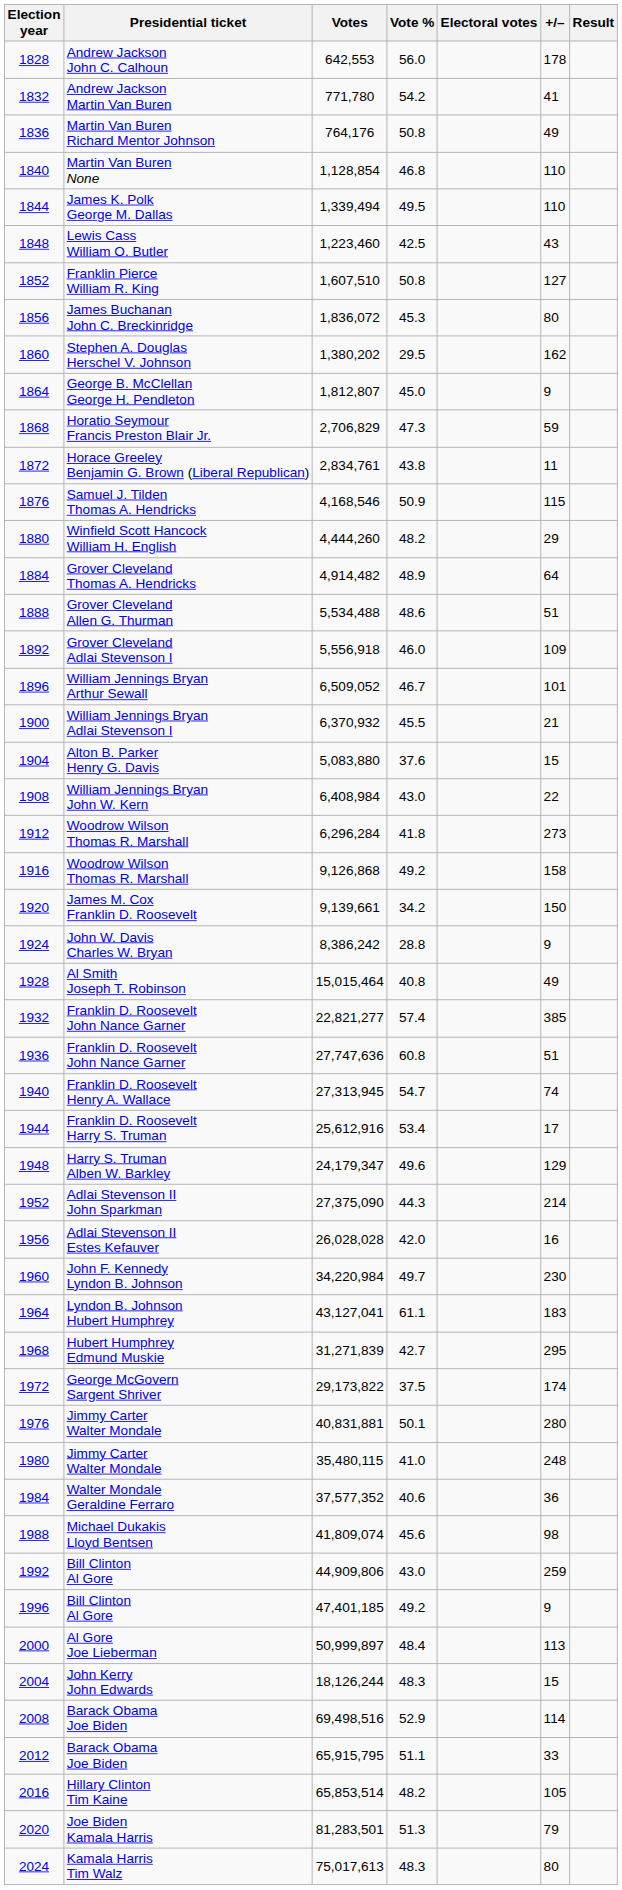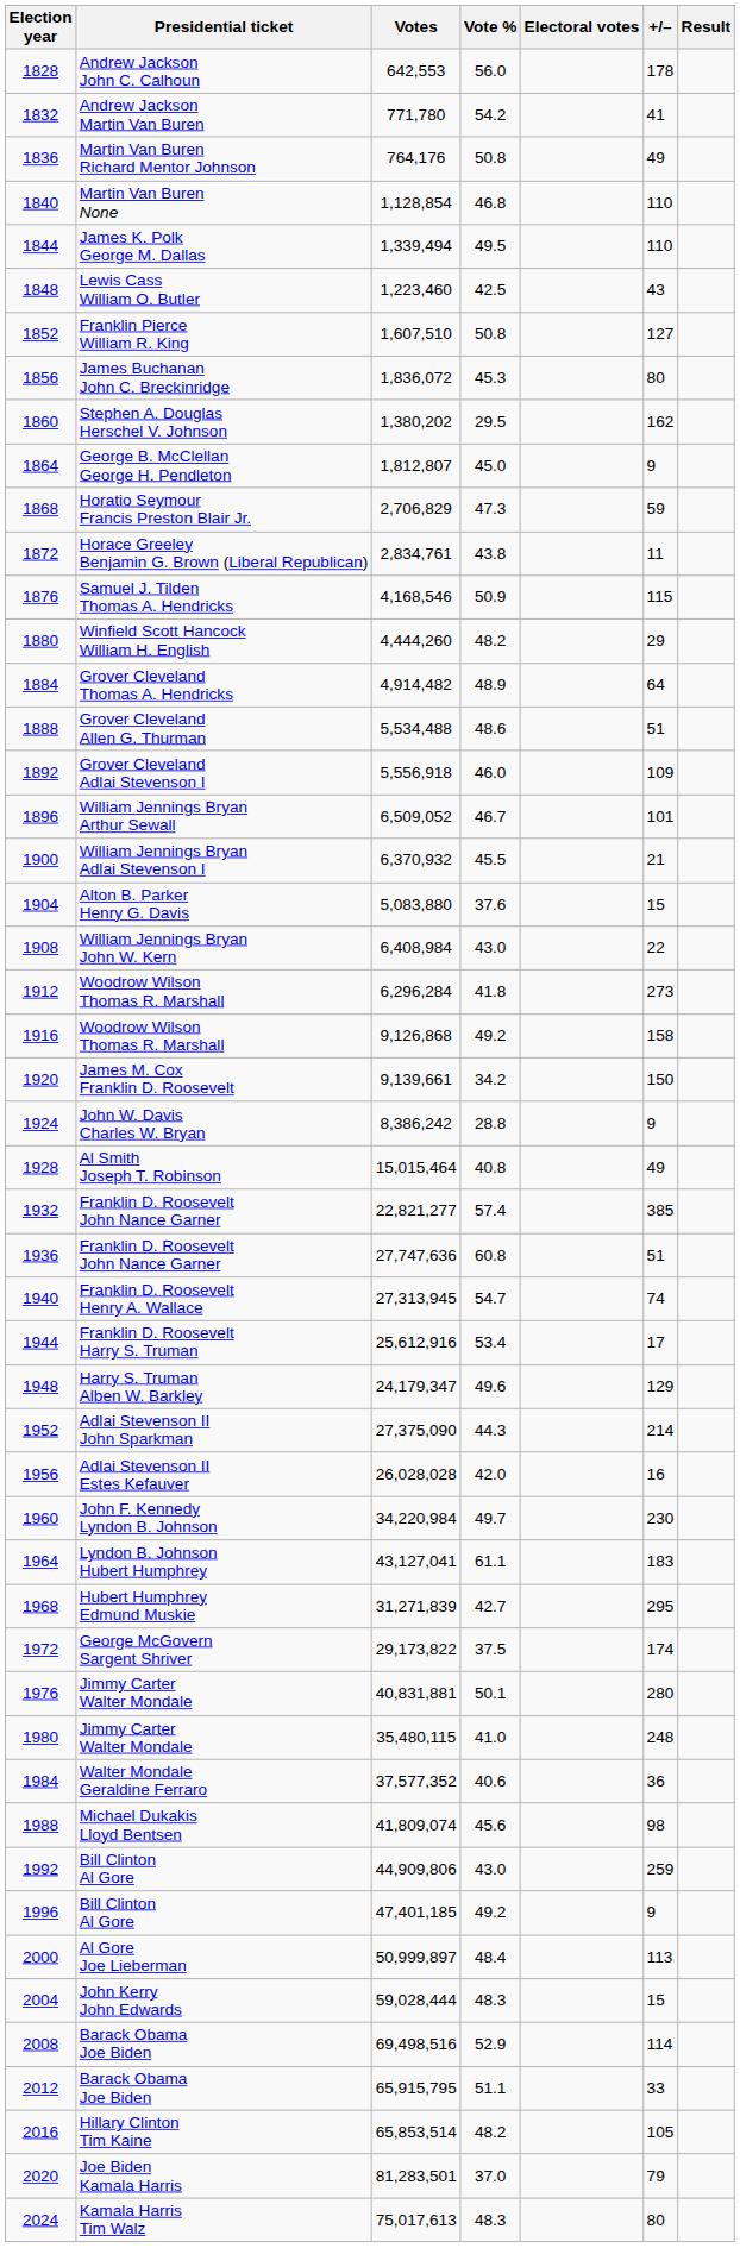John Kerry John Edwards | Votes: 18,126,244 -> 59,028,444
Joe Biden Kamala Harris | Vote %: 51.3 -> 37.0
